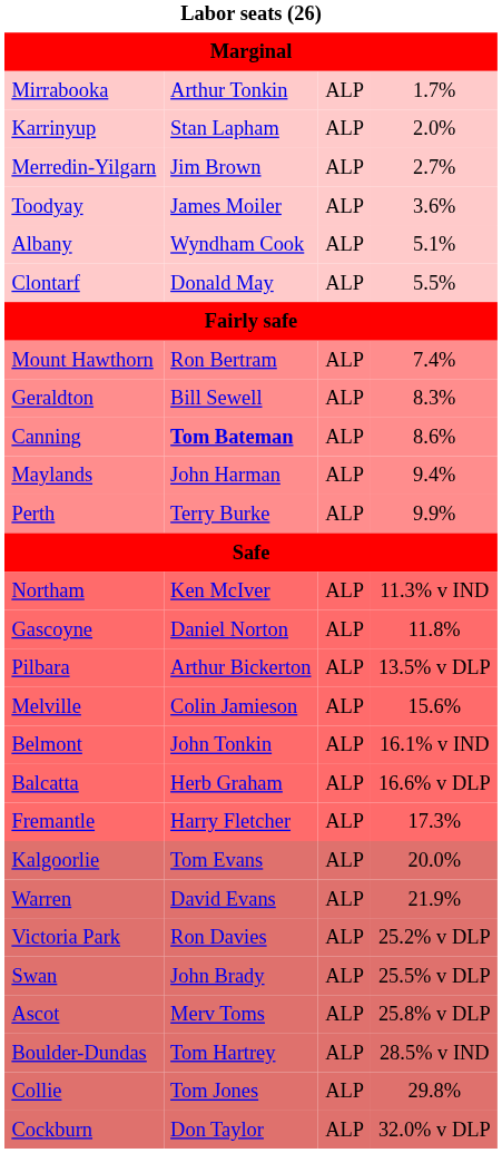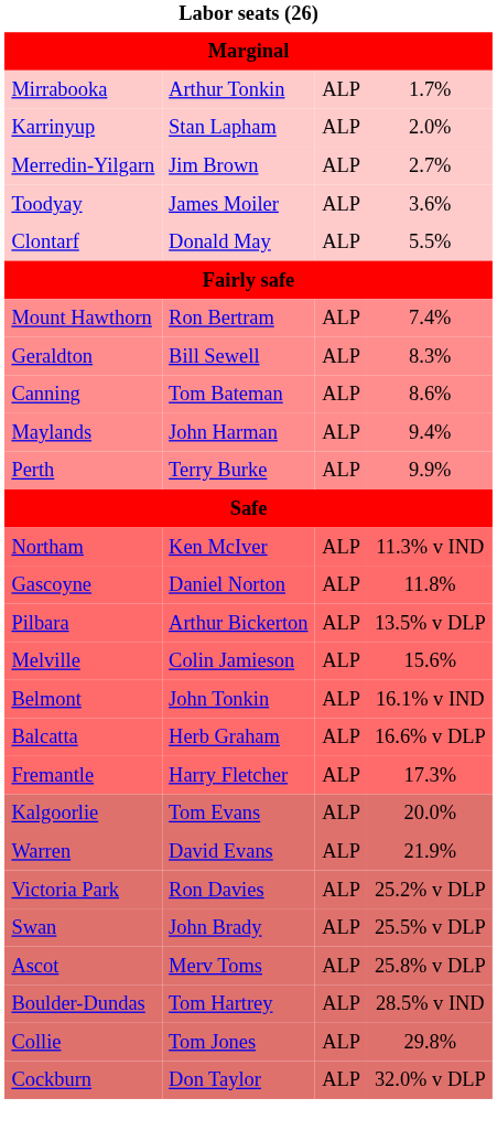- row: Albany | Wyndham Cook | ALP | 5.1%
Canning | column 2: bold -> normal
